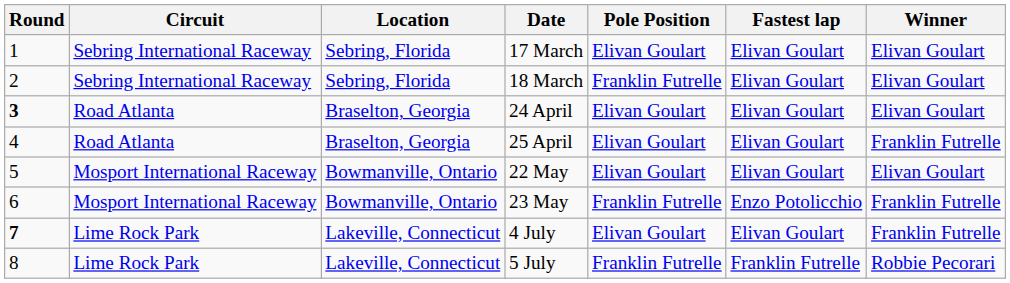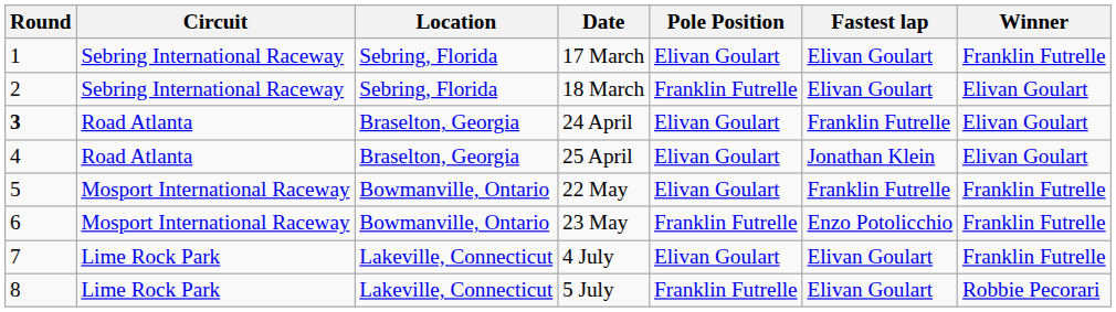17 March | Winner: Elivan Goulart -> Franklin Futrelle
24 April | Fastest lap: Elivan Goulart -> Franklin Futrelle
25 April | Fastest lap: Elivan Goulart -> Jonathan Klein
25 April | Winner: Franklin Futrelle -> Elivan Goulart
22 May | Fastest lap: Elivan Goulart -> Franklin Futrelle
22 May | Winner: Elivan Goulart -> Franklin Futrelle
4 July | Round: bold -> normal
5 July | Fastest lap: Franklin Futrelle -> Elivan Goulart
